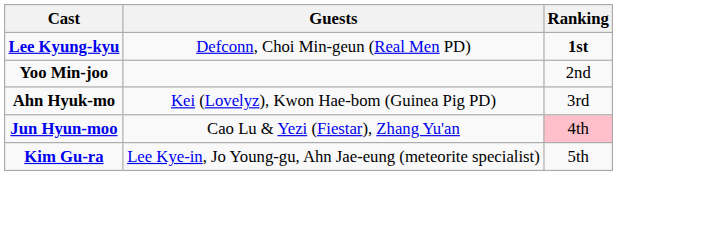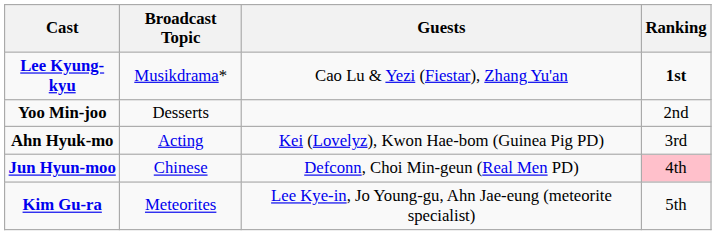+ column: Broadcast Topic | Musikdrama* | Desserts | Acting | Chinese | Meteorites
Lee Kyung-kyu | Guests: Defconn, Choi Min-geun (Real Men PD) -> Cao Lu & Yezi (Fiestar), Zhang Yu'an
Jun Hyun-moo | Guests: Cao Lu & Yezi (Fiestar), Zhang Yu'an -> Defconn, Choi Min-geun (Real Men PD)
